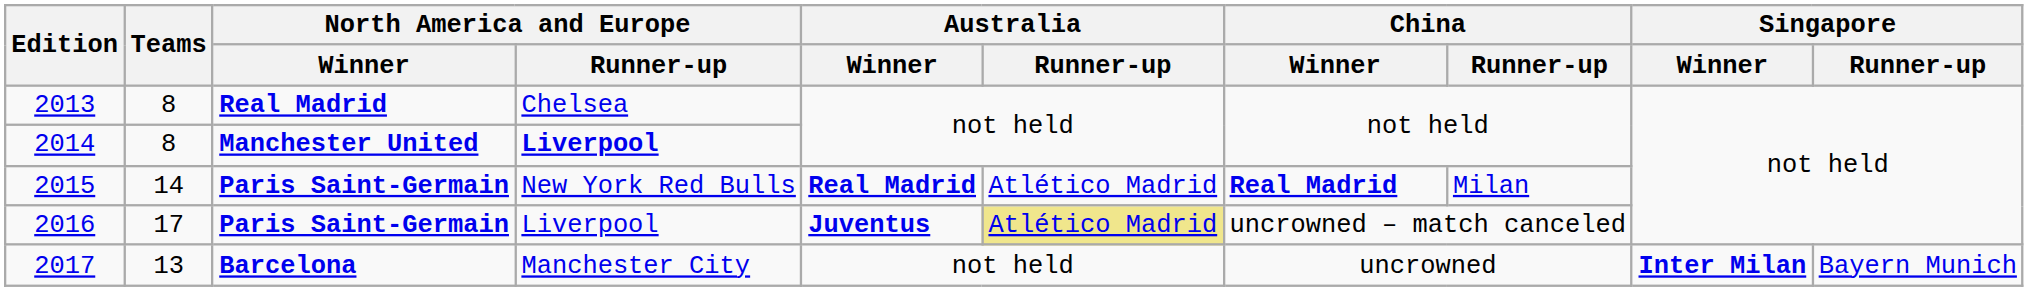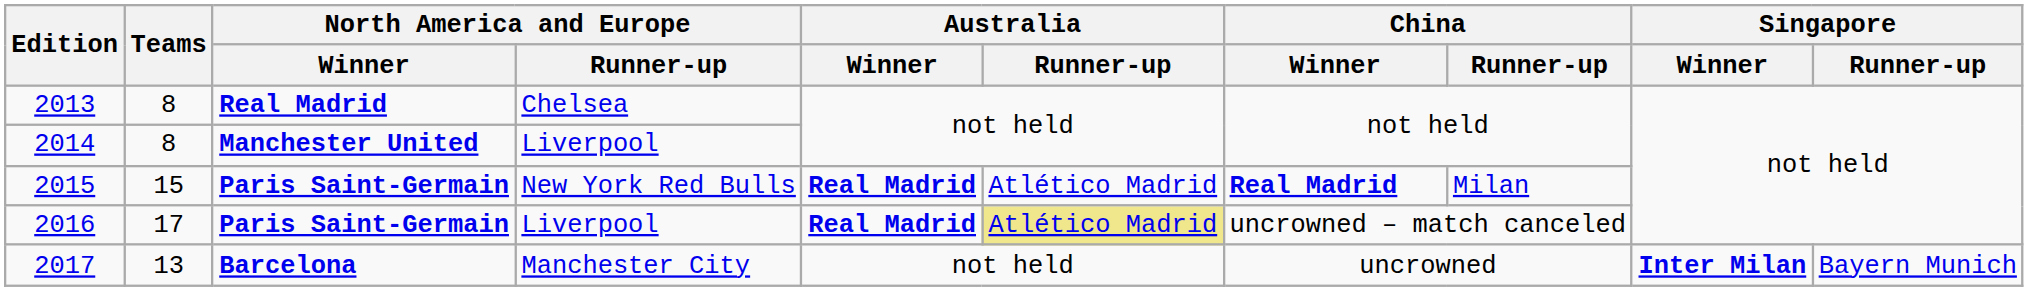2014 | North America and Europe / Runner-up: bold -> normal
2015 | Teams: 14 -> 15
2016 | Australia / Winner: Juventus -> Real Madrid
